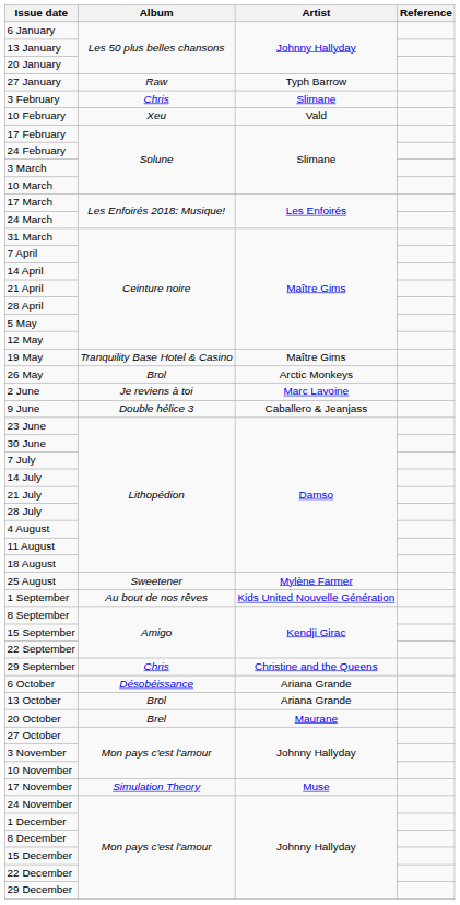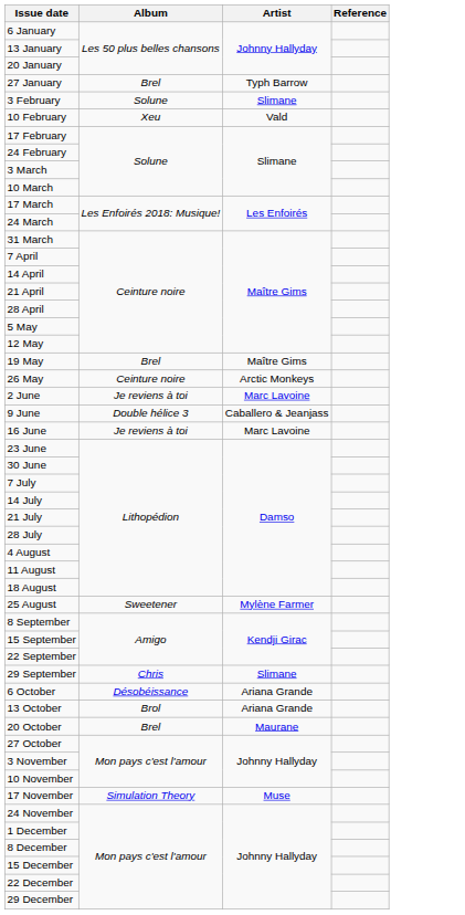27 January | Album: Raw -> Brel
3 February | Album: Chris -> Solune
19 May | Album: Tranquility Base Hotel & Casino -> Brel
26 May | Album: Brol -> Ceinture noire
+ row: 16 June | Je reviens à toi | Marc Lavoine
- row: 1 September | Au bout de nos rêves | Kids United Nouvelle Génération
29 September | Artist: Christine and the Queens -> Slimane
